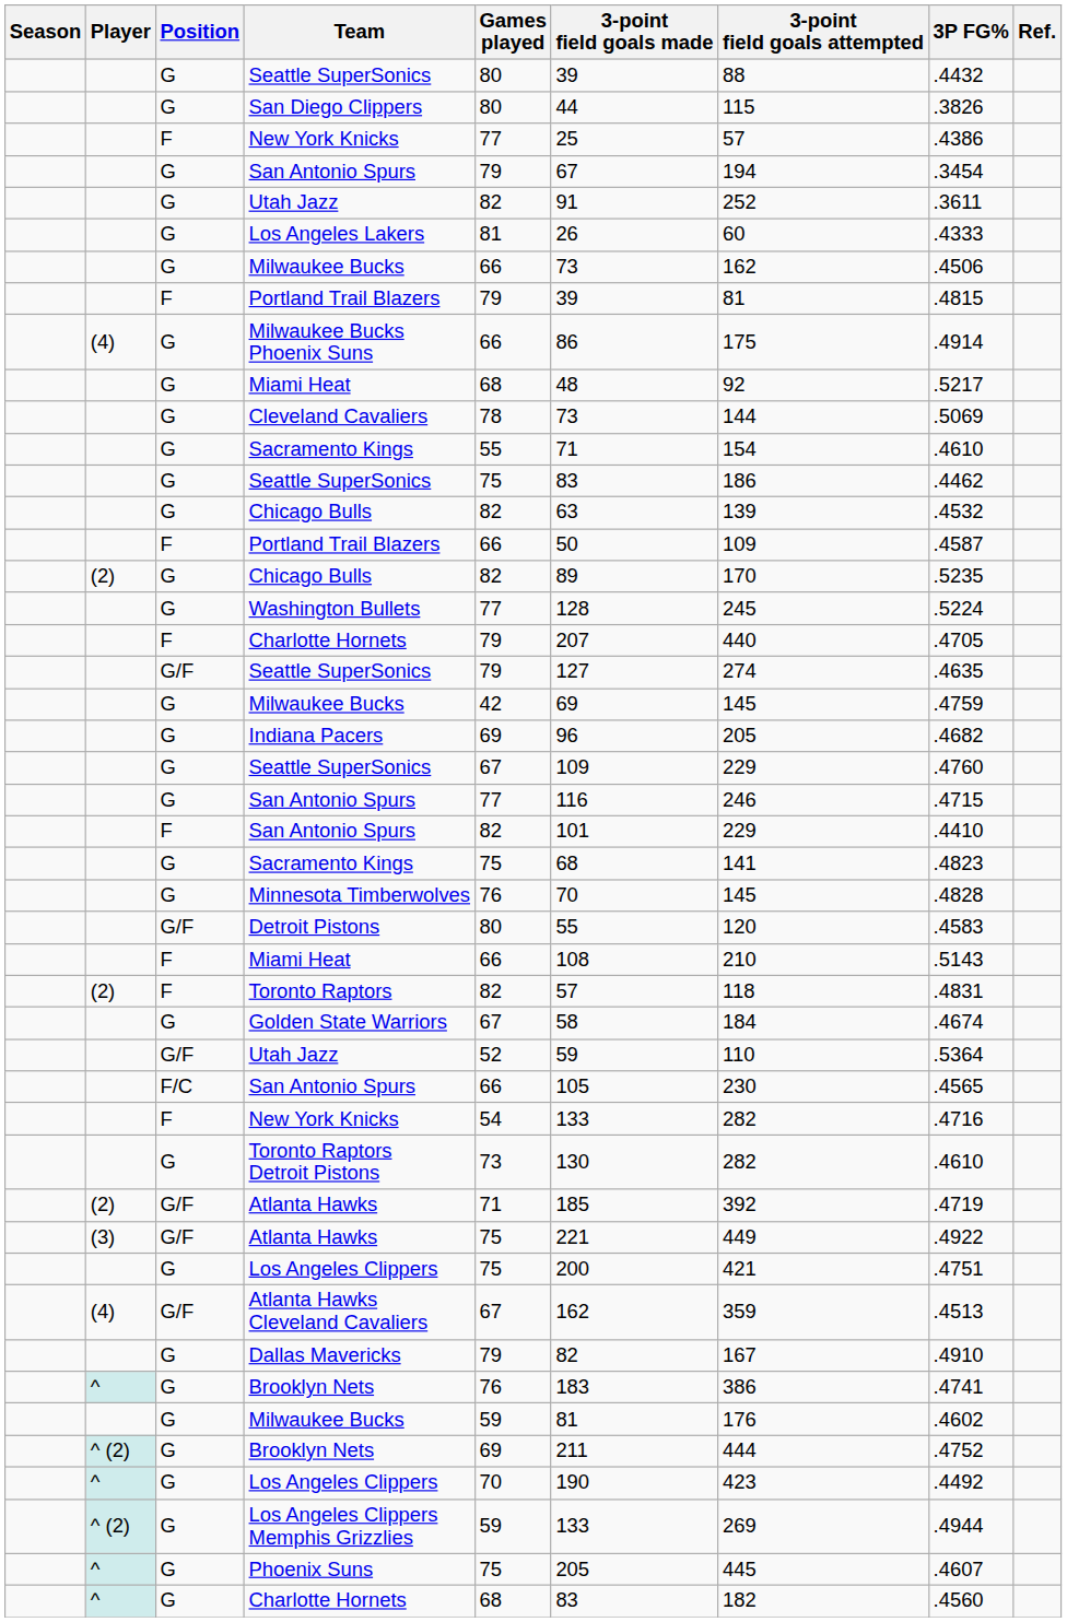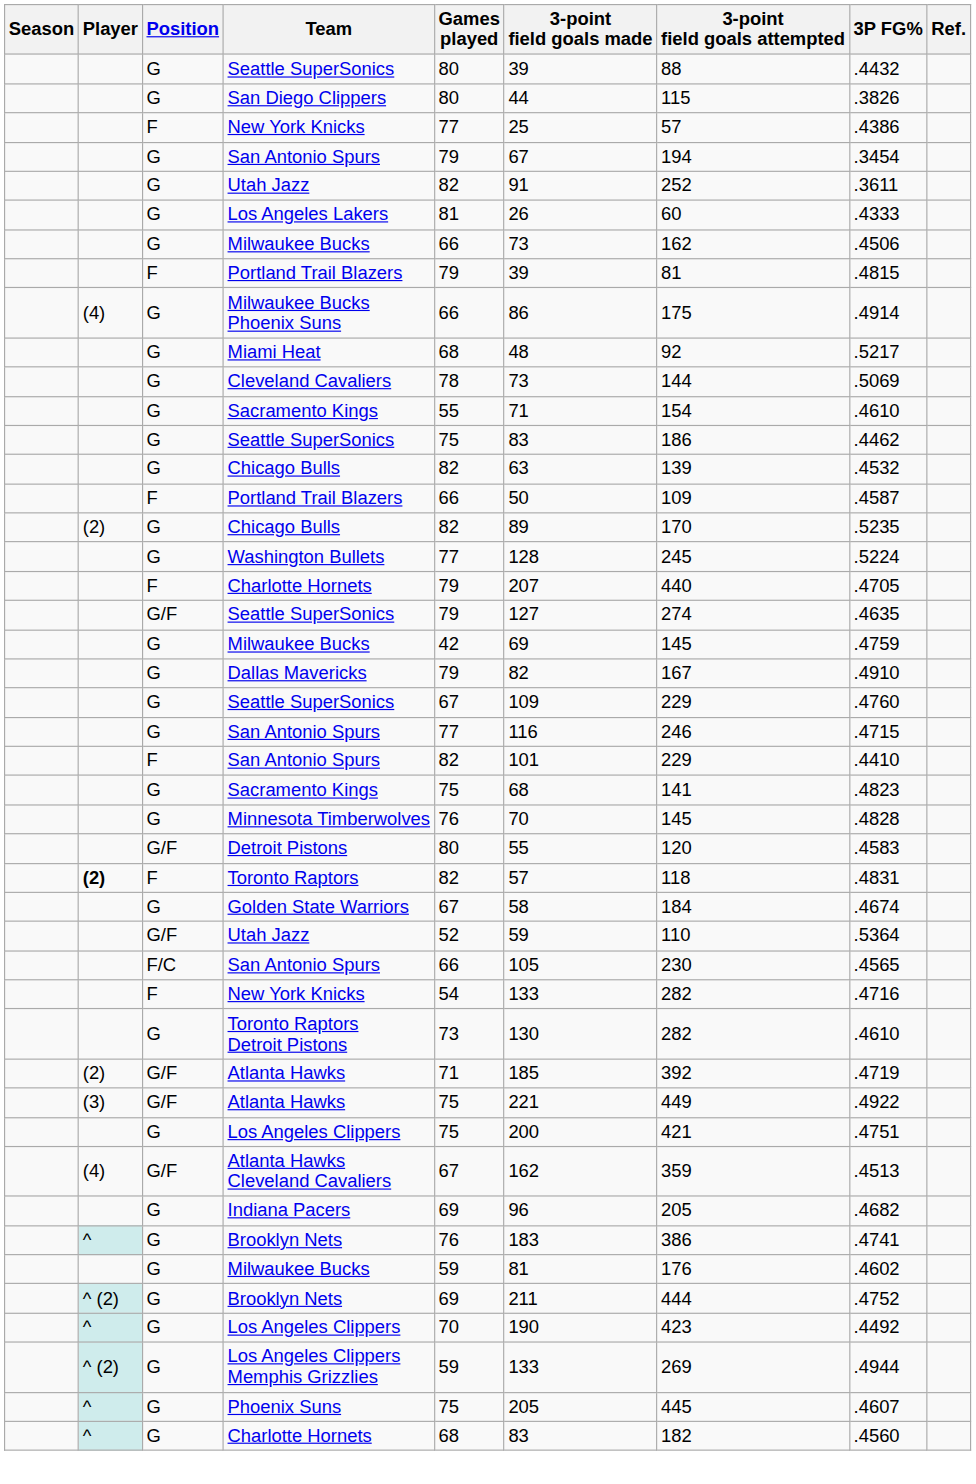rows swapped: Dallas Mavericks <-> Indiana Pacers
- row: F | Miami Heat | 66 | 108 | 210 | .5143
Toronto Raptors | Player: normal -> bold
